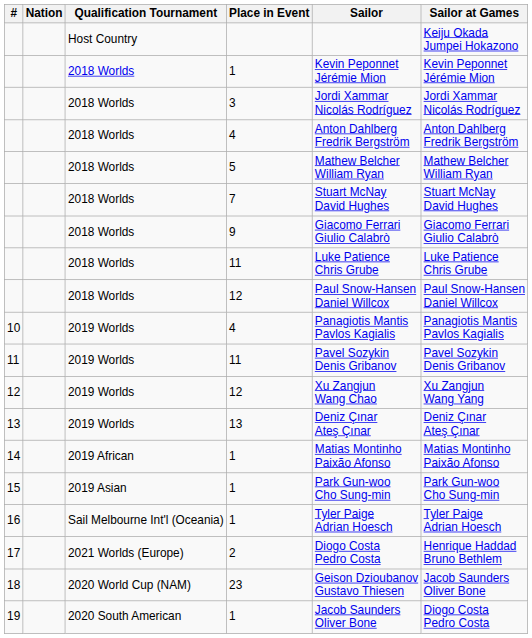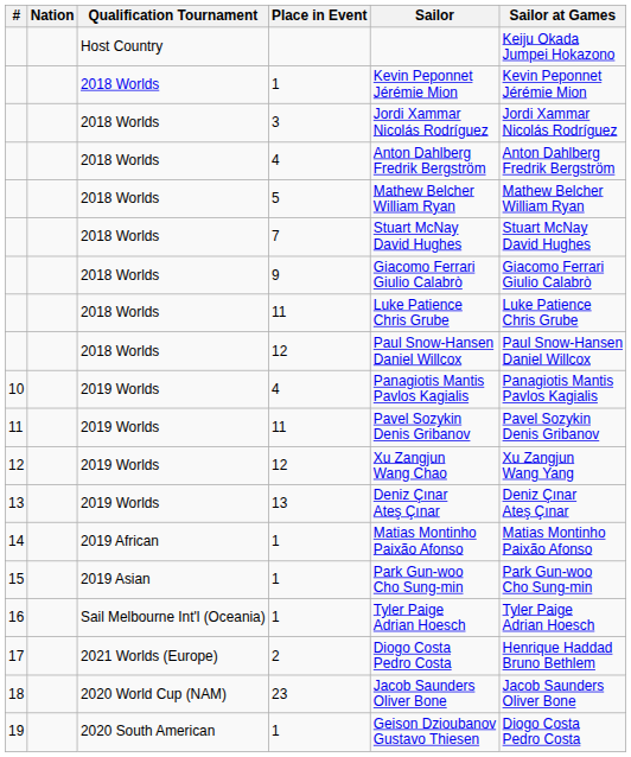23 | Sailor: Geison Dzioubanov Gustavo Thiesen -> Jacob Saunders Oliver Bone
19 / 1 | Sailor: Jacob Saunders Oliver Bone -> Geison Dzioubanov Gustavo Thiesen
